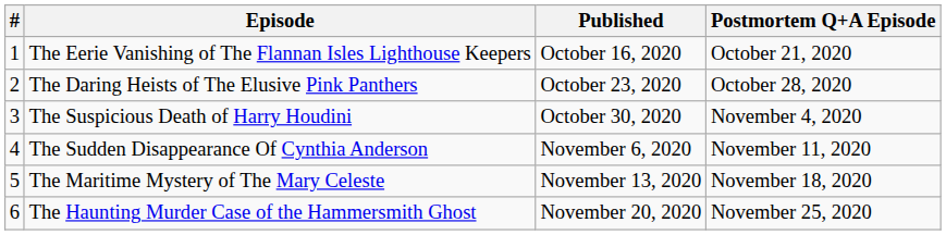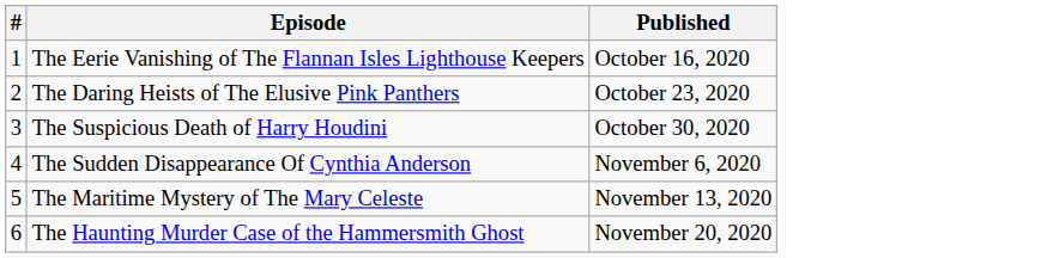- column: Postmortem Q+A Episode | October 21, 2020 | October 28, 2020 | November 4, 2020 | November 11, 2020 | November 18, 2020 | November 25, 2020
